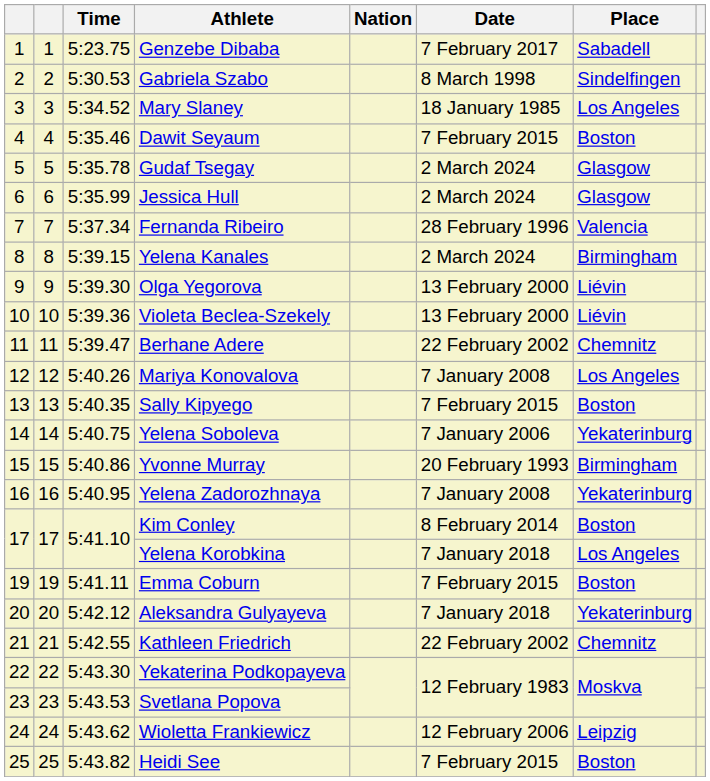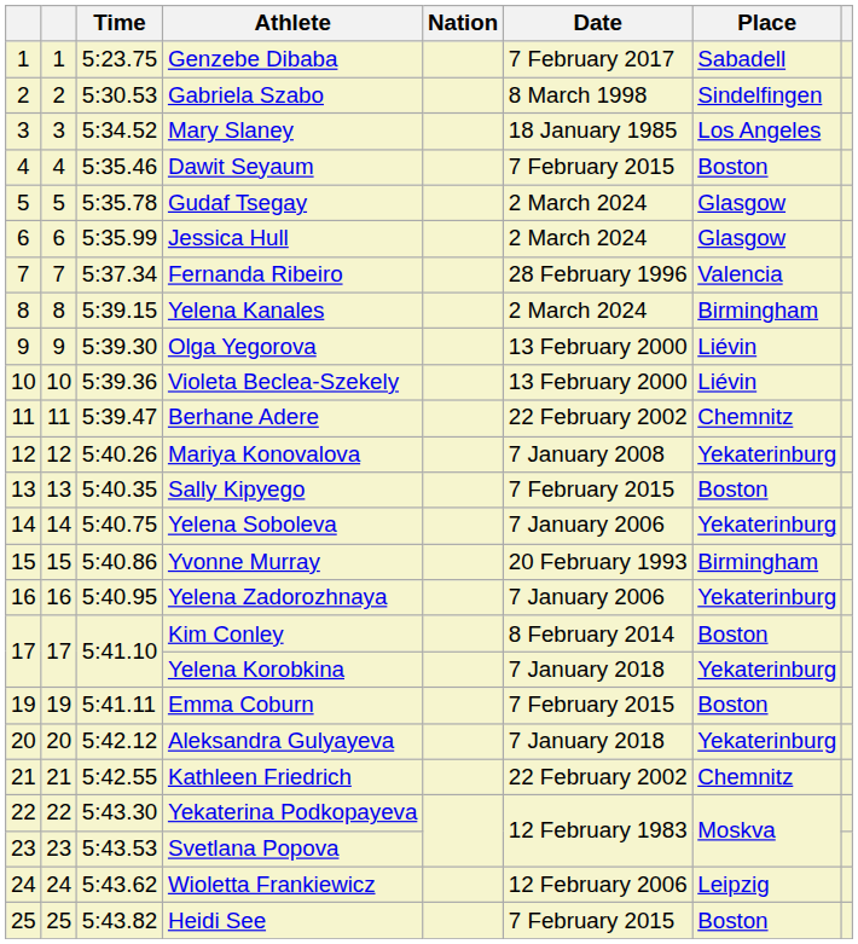Mariya Konovalova | Place: Los Angeles -> Yekaterinburg
Yelena Zadorozhnaya | Date: 7 January 2008 -> 7 January 2006
Yelena Korobkina | Place: Los Angeles -> Yekaterinburg
